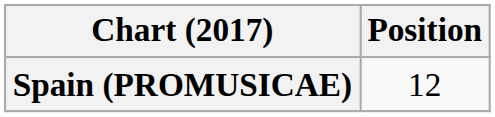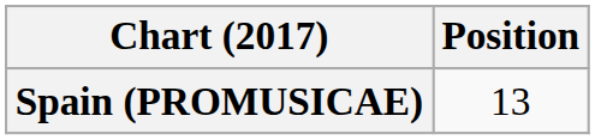Spain (PROMUSICAE) | Position: 12 -> 13
